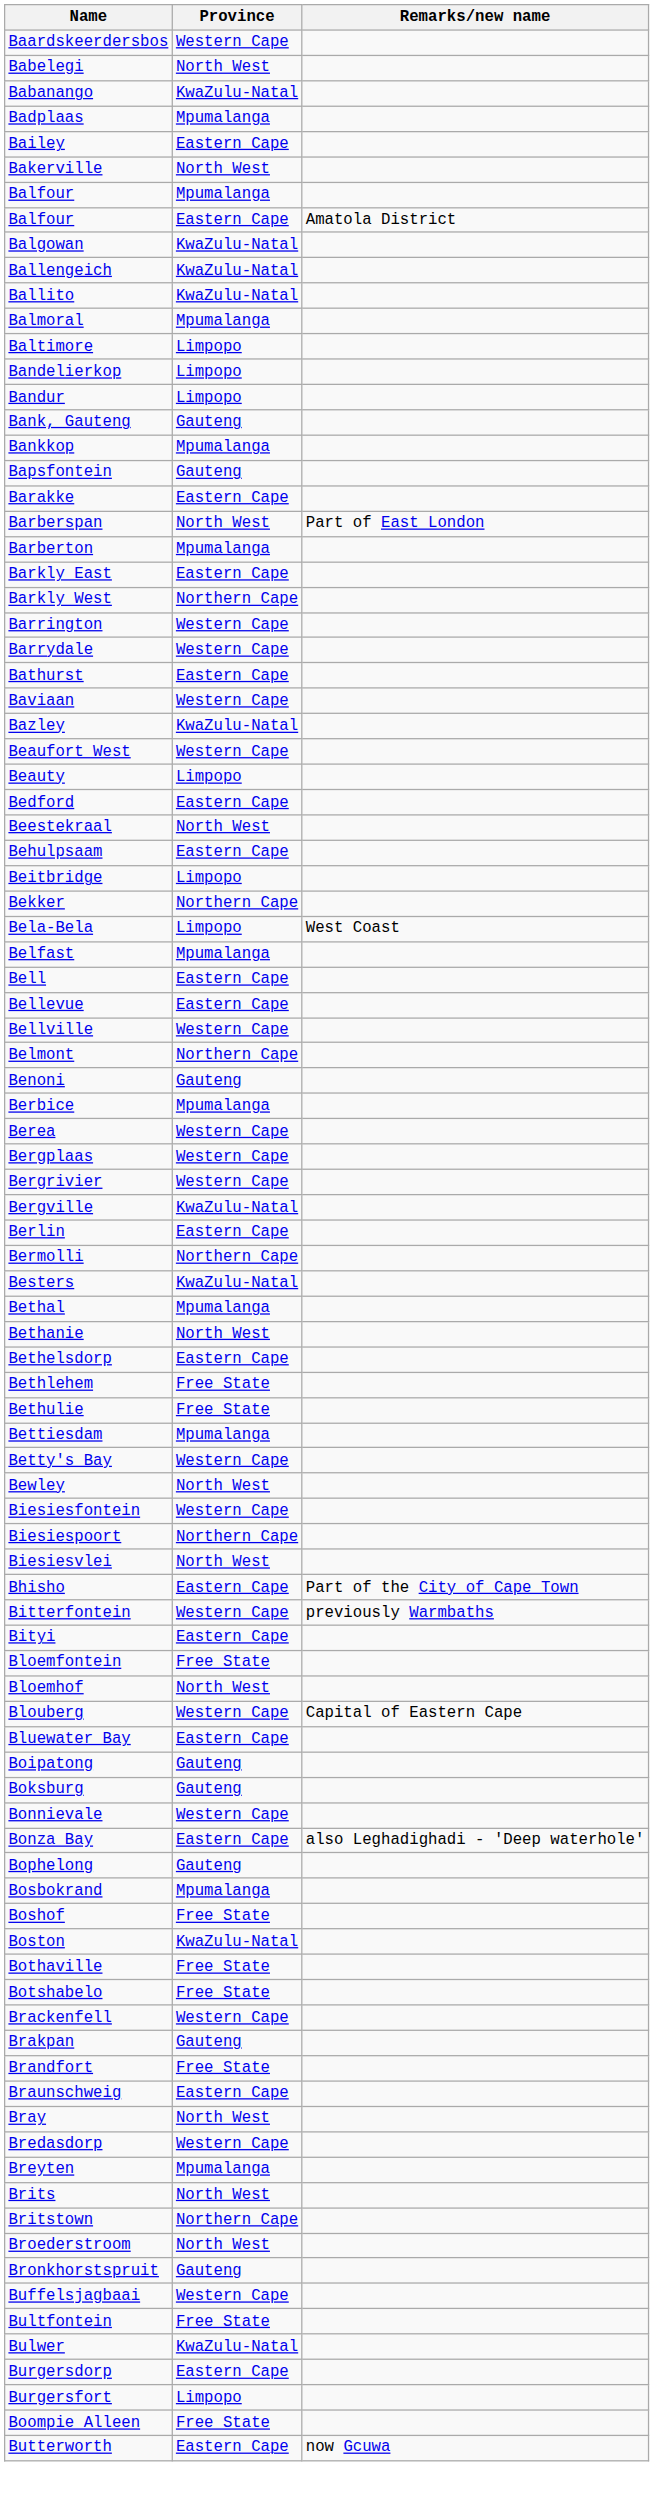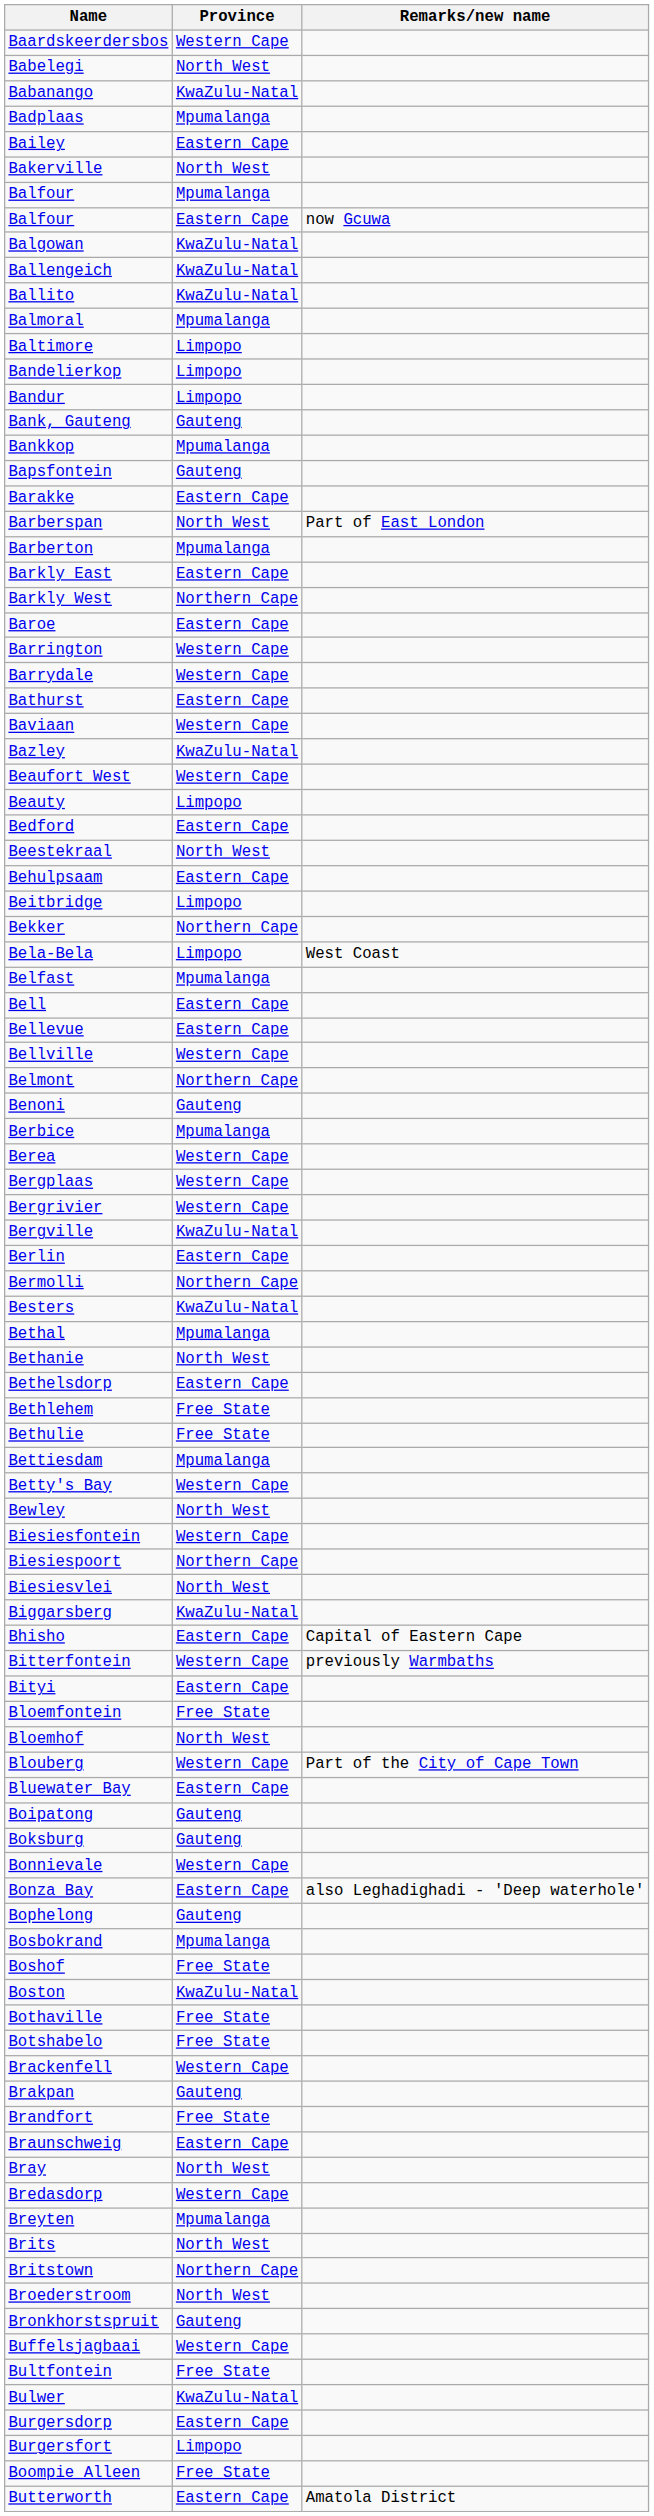Balfour / Eastern Cape | Remarks/new name: Amatola District -> now Gcuwa
+ row: Baroe | Eastern Cape
+ row: Biggarsberg | KwaZulu-Natal
Bhisho | Remarks/new name: Part of the City of Cape Town -> Capital of Eastern Cape
Blouberg | Remarks/new name: Capital of Eastern Cape -> Part of the City of Cape Town
Butterworth | Remarks/new name: now Gcuwa -> Amatola District
